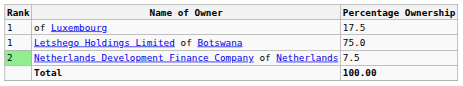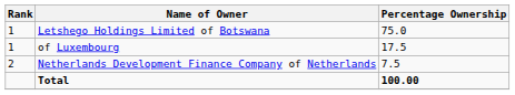rows swapped: Letshego Holdings Limited of Botswana <-> of Luxembourg
Netherlands Development Finance Company of Netherlands | Rank: lightgreen background -> no background
